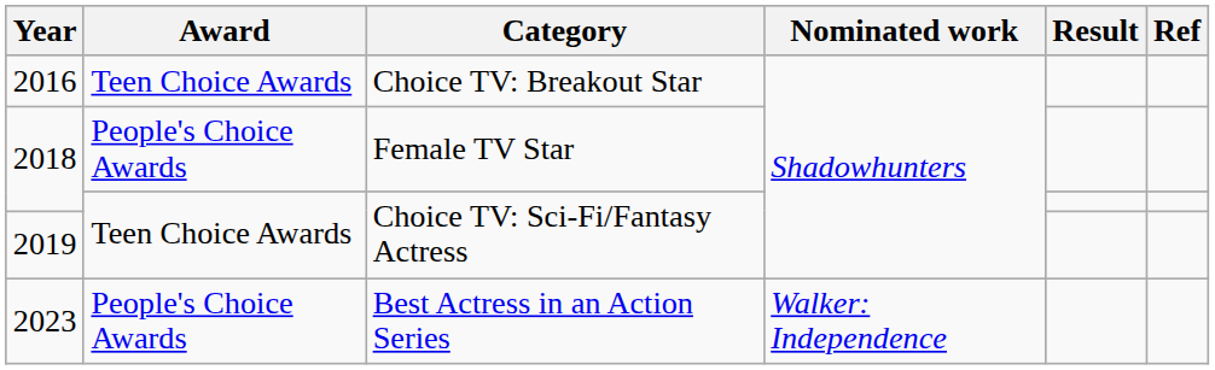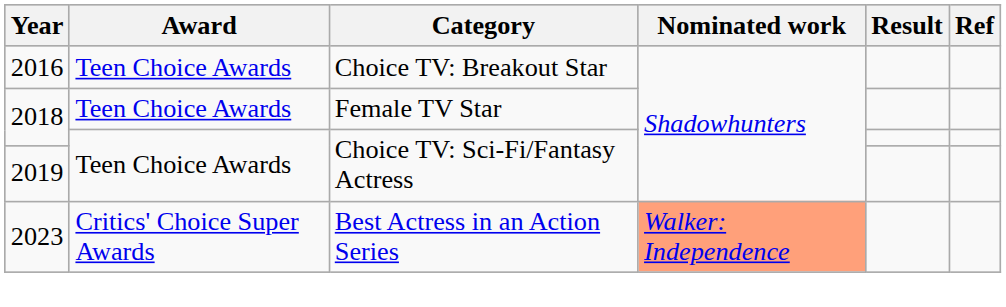2018 / Female TV Star | Award: People's Choice Awards -> Teen Choice Awards
2023 | Award: People's Choice Awards -> Critics' Choice Super Awards
2023 | Nominated work: no background -> lightsalmon background
